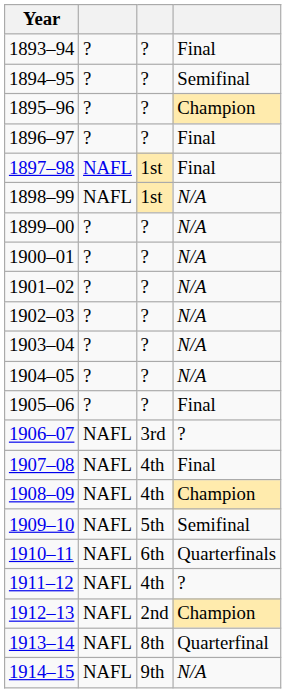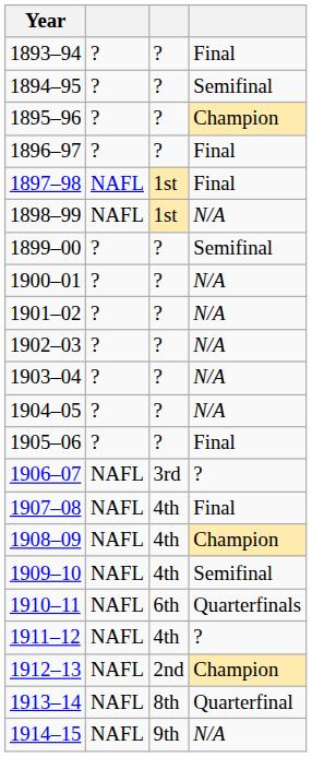1899–00 | column 4: N/A -> Semifinal
1909–10 | column 3: 5th -> 4th
